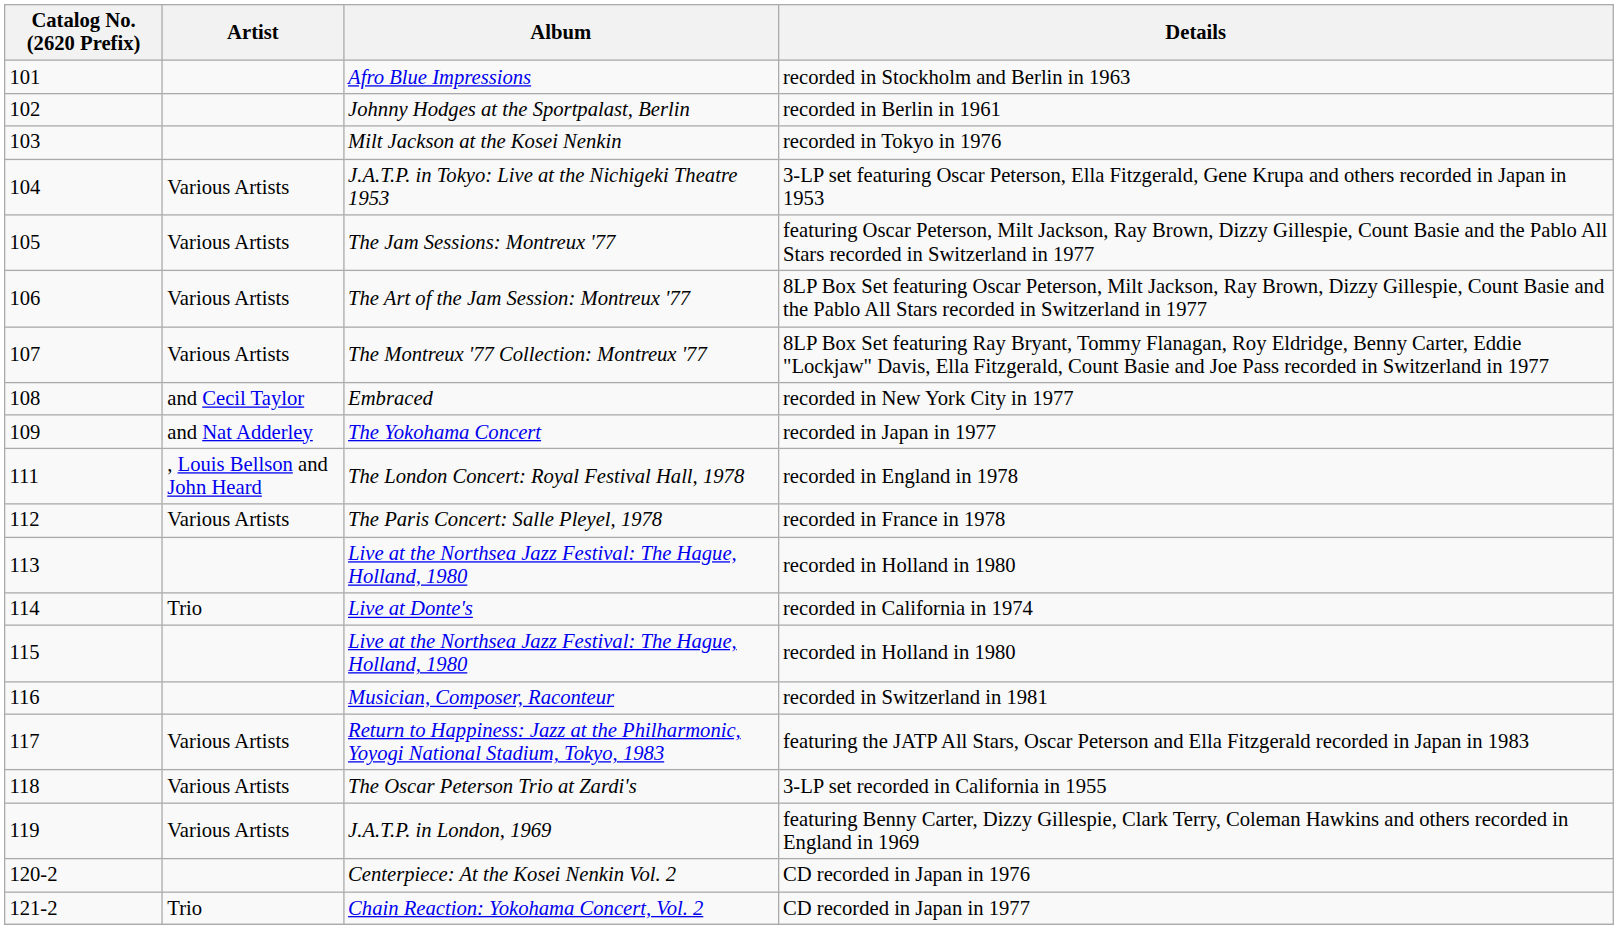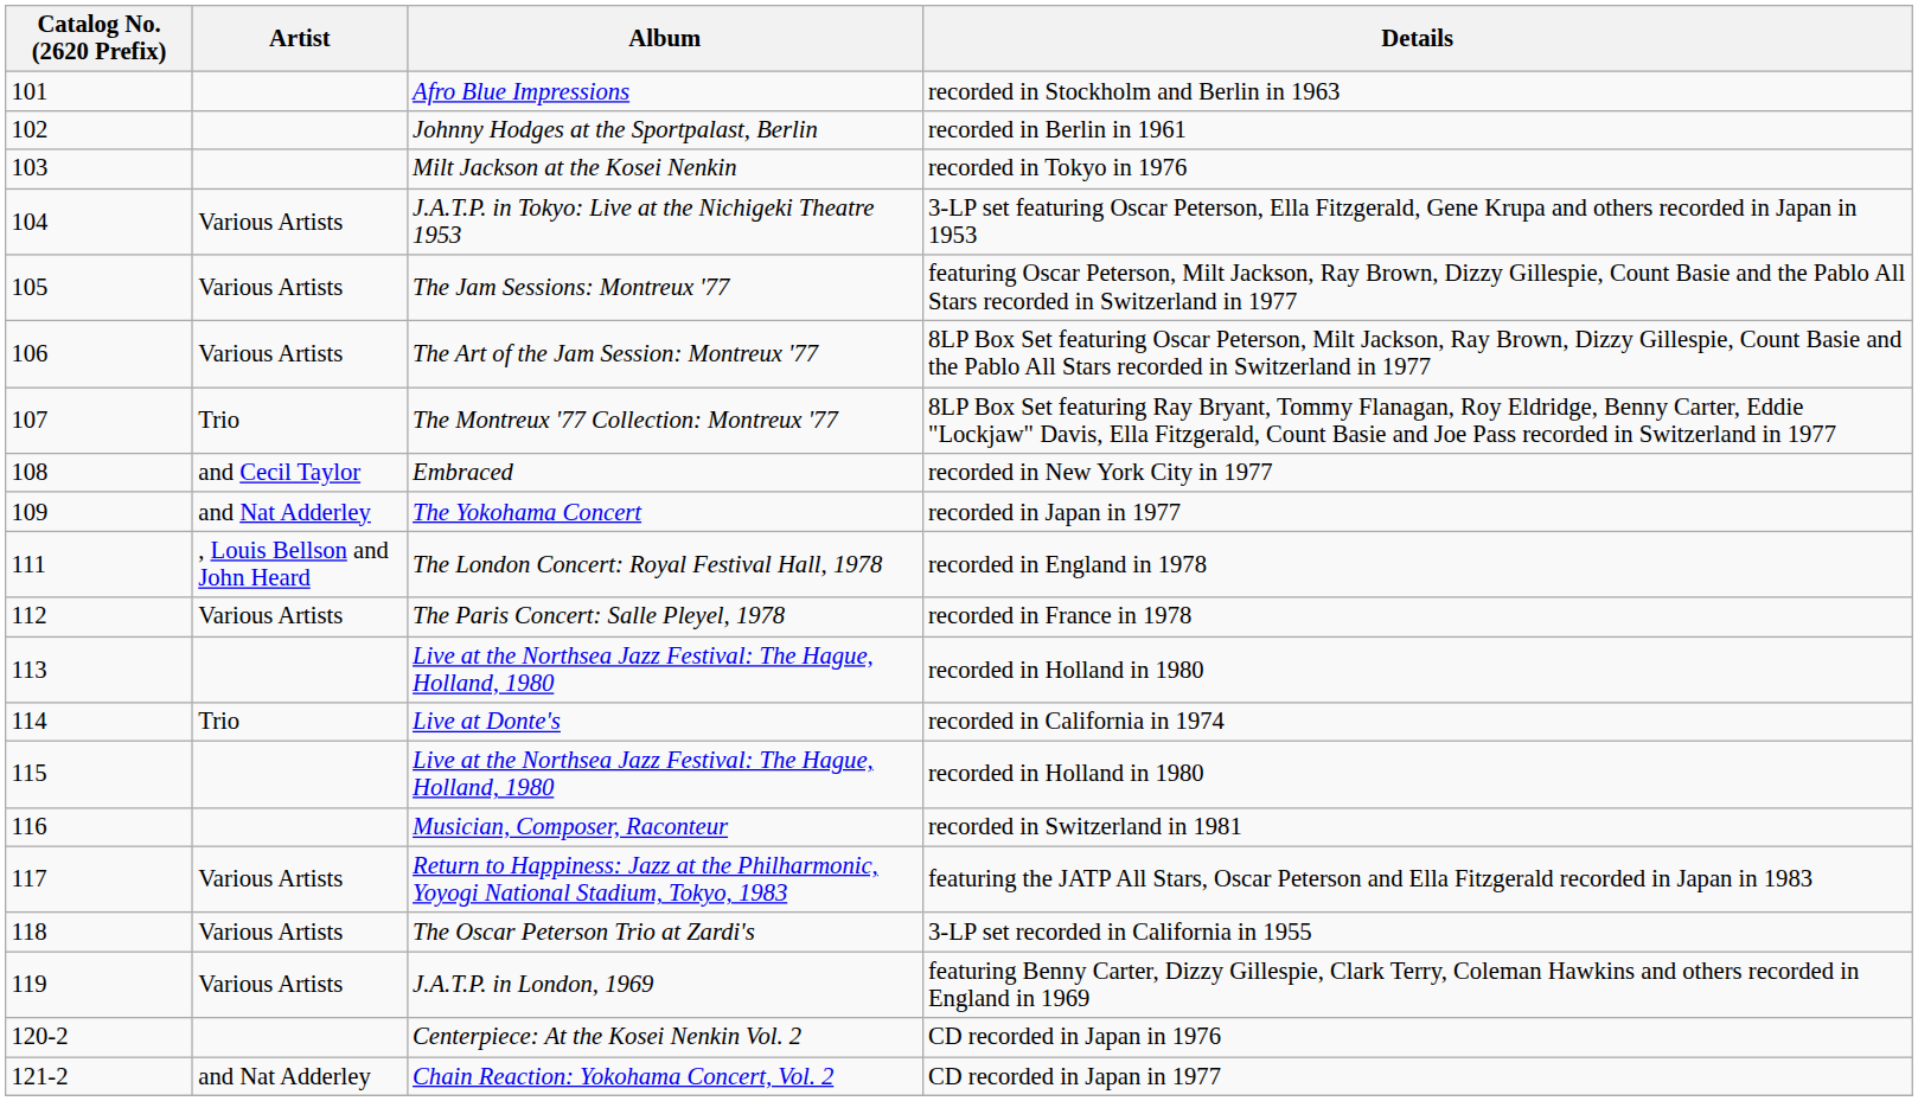The Montreux '77 Collection: Montreux '77 | Artist: Various Artists -> Trio
Chain Reaction: Yokohama Concert, Vol. 2 | Artist: Trio -> and Nat Adderley
